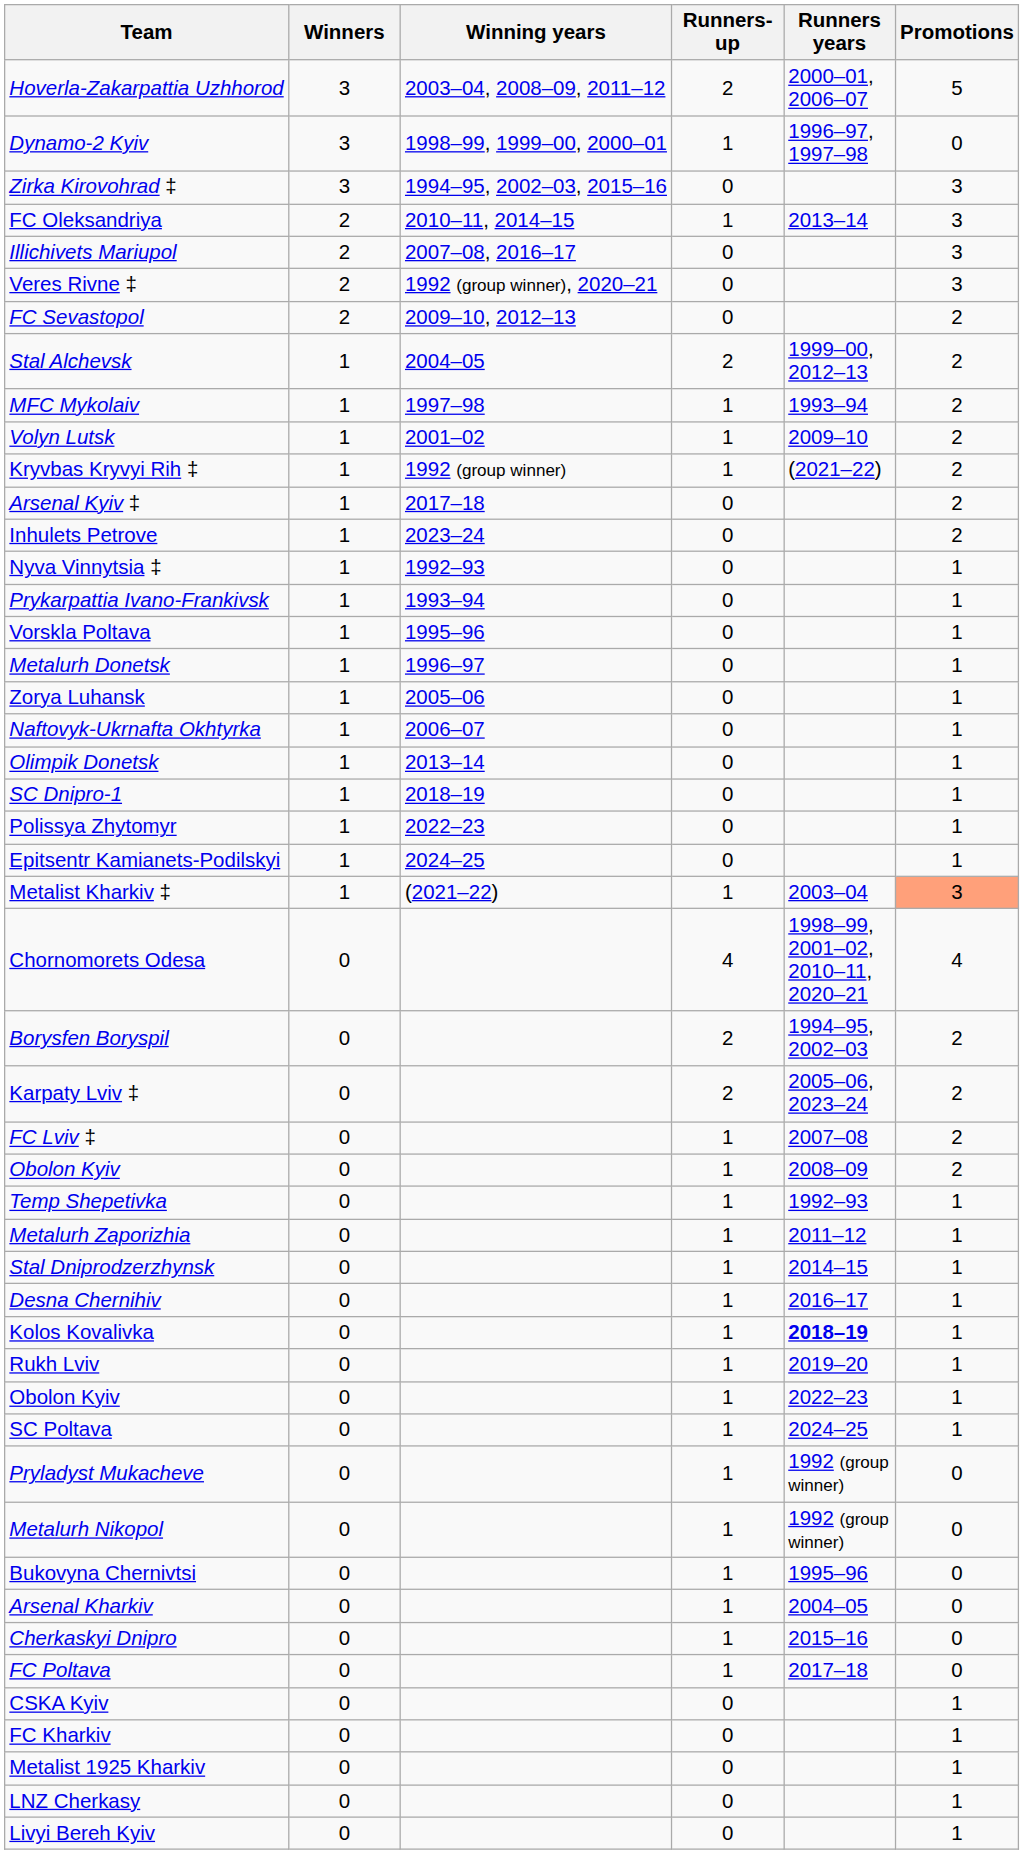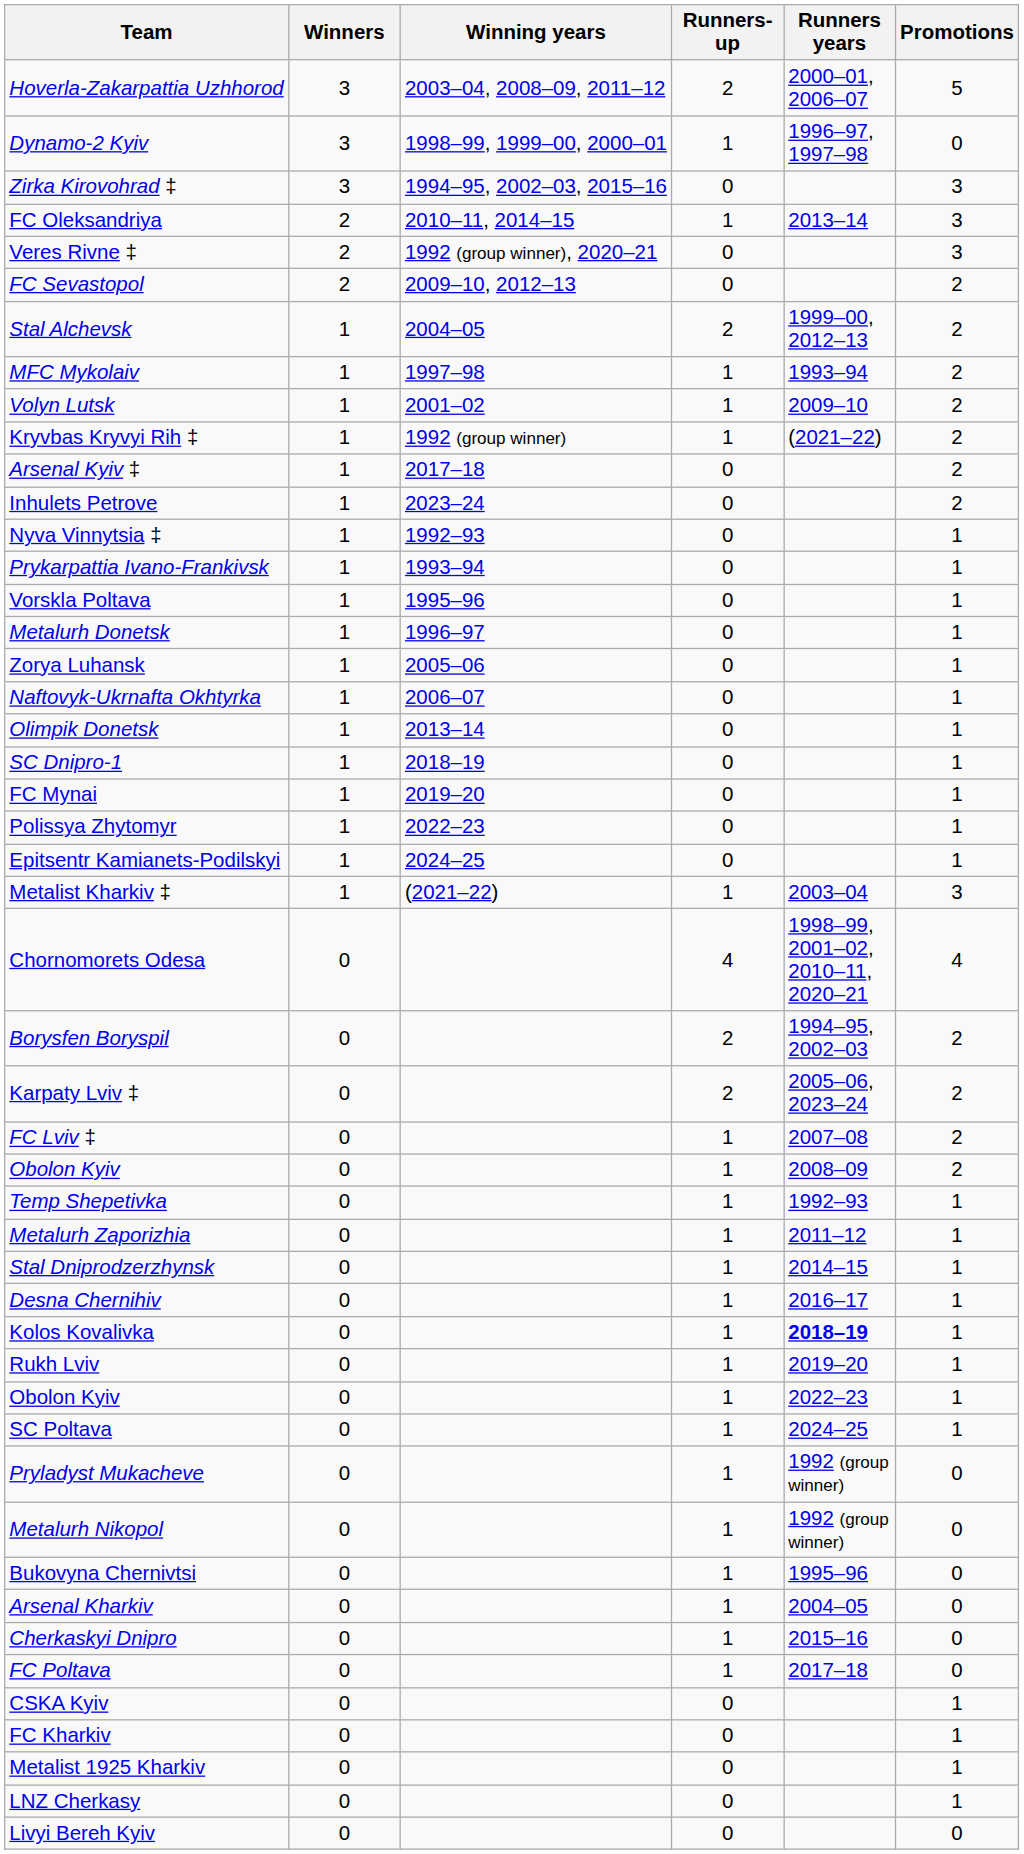- row: Illichivets Mariupol | 2 | 2007–08, 2016–17 | 0 | 3
+ row: FC Mynai | 1 | 2019–20 | 0 | 1
Metalist Kharkiv ‡ | Promotions: lightsalmon background -> no background
Livyi Bereh Kyiv | Promotions: 1 -> 0
